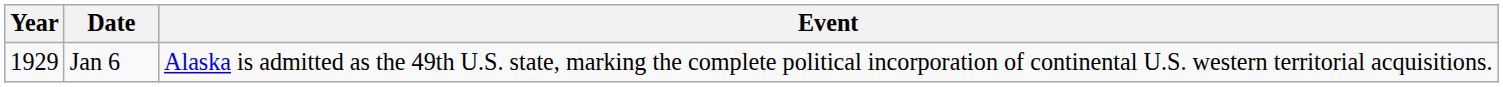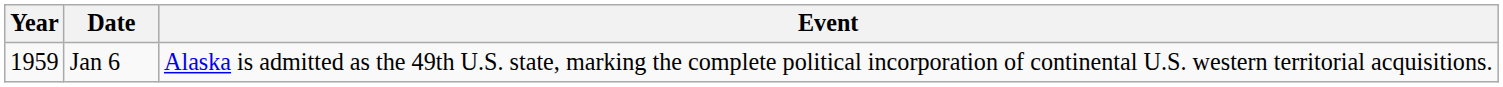Jan 6 | Year: 1929 -> 1959
